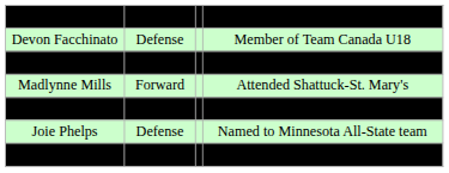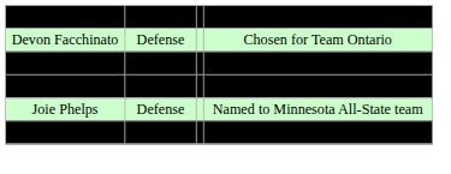Lindsay Browning | column 4: bold -> normal
Devon Facchinato | column 4: Member of Team Canada U18 -> Chosen for Team Ontario
Finley Frechette | column 2: Forward -> Defense
- row: Madlynne Mills | Forward | Attended Shattuck-St. Mary's
Willow Slobodzian | column 2: Defense -> Forward
Willow Slobodzian | column 4: Chosen for Team Ontario -> Member of Team Canada U18
